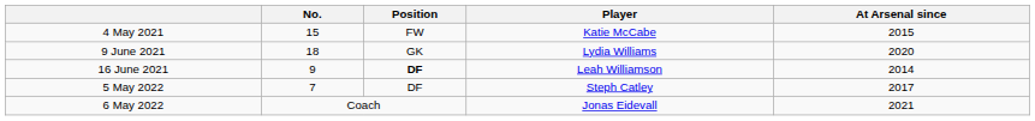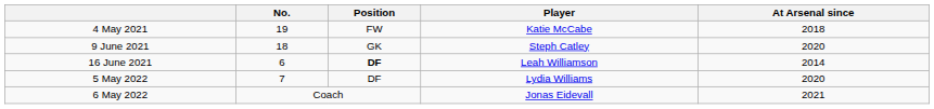4 May 2021 | No.: 15 -> 19
4 May 2021 | At Arsenal since: 2015 -> 2018
9 June 2021 | Player: Lydia Williams -> Steph Catley
16 June 2021 | No.: 9 -> 6
5 May 2022 | Player: Steph Catley -> Lydia Williams
5 May 2022 | At Arsenal since: 2017 -> 2020
